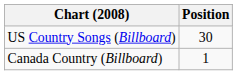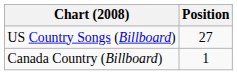US Country Songs (Billboard) | Position: 30 -> 27
